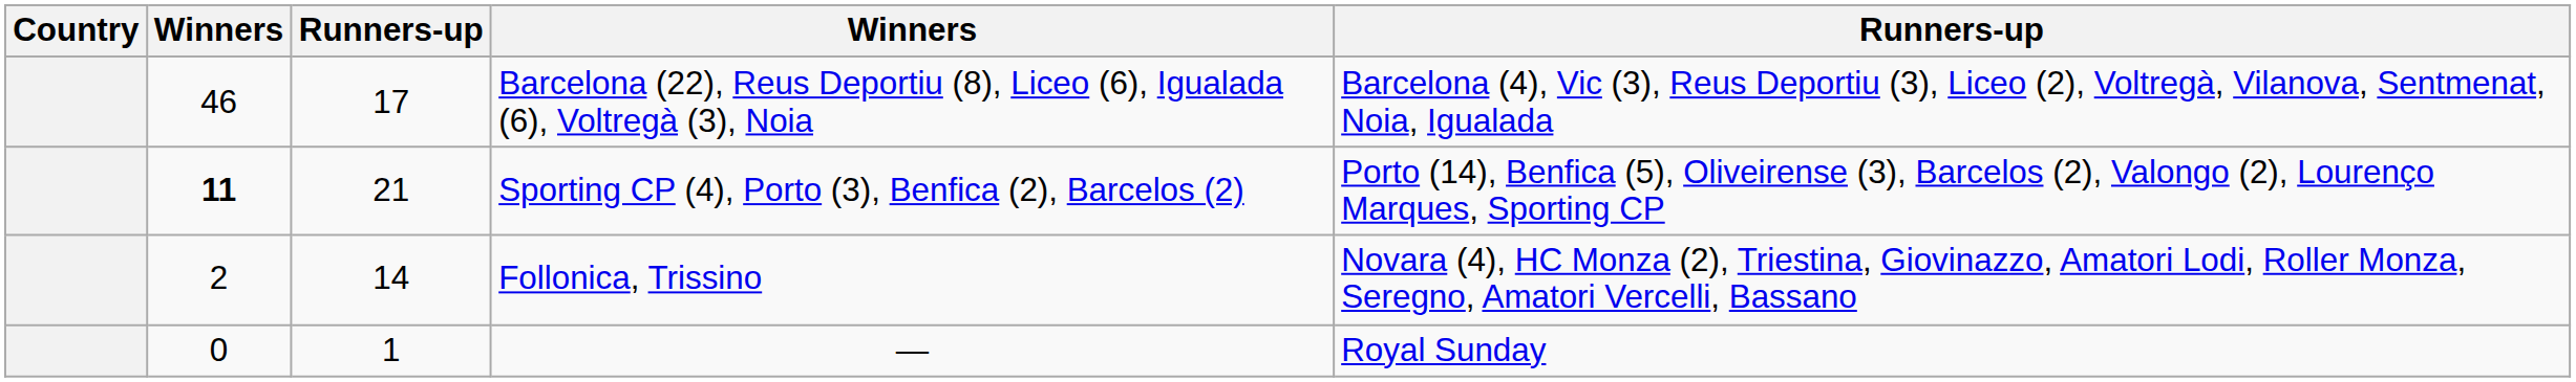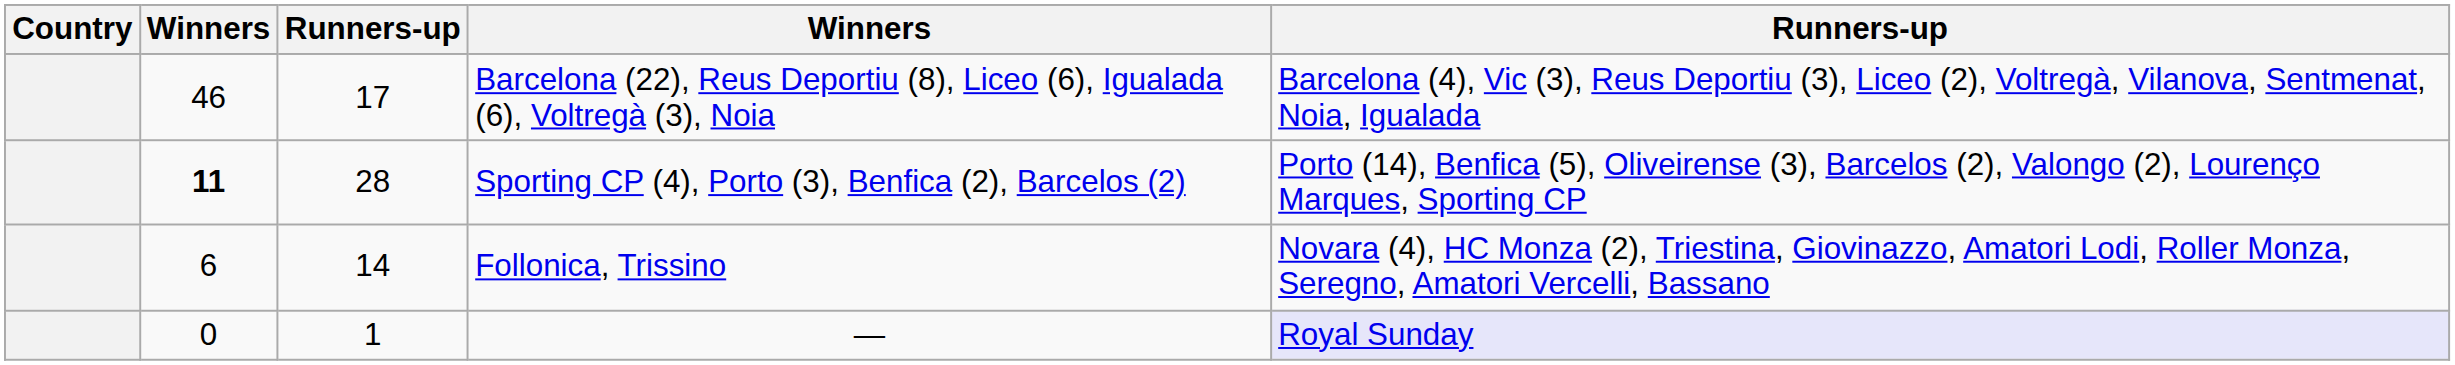Sporting CP (4), Porto (3), Benfica (2), Barcelos (2) | column 3: 21 -> 28
Follonica, Trissino | column 2: 2 -> 6
— | column 5: no background -> lavender background
